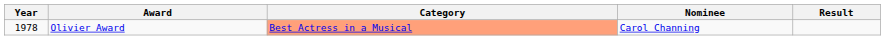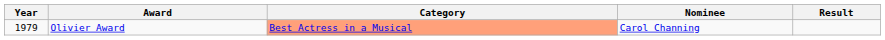Olivier Award | Year: 1978 -> 1979
